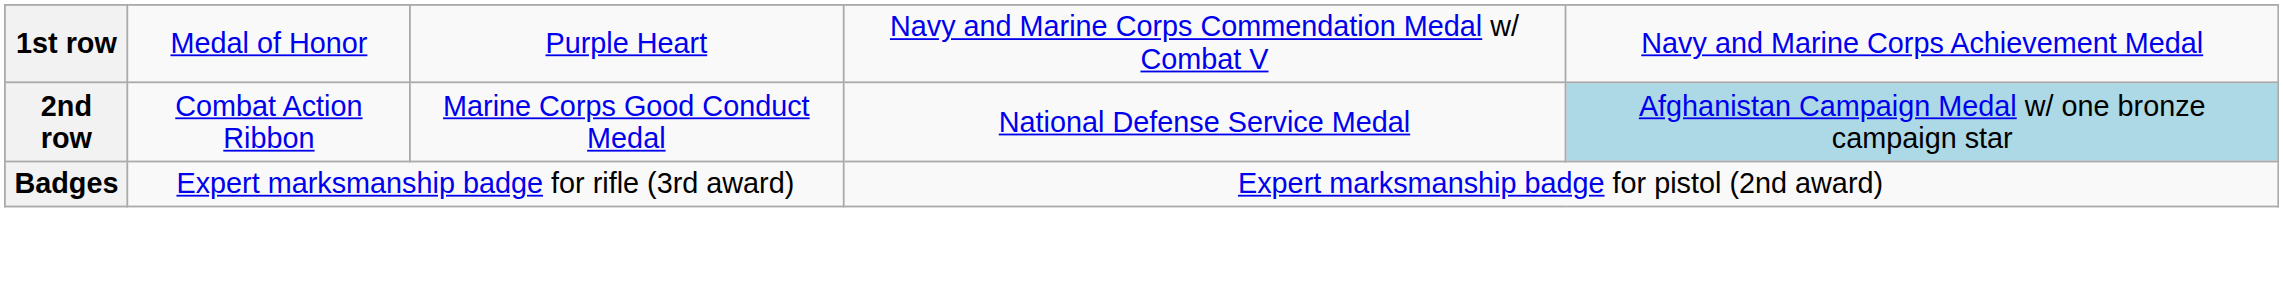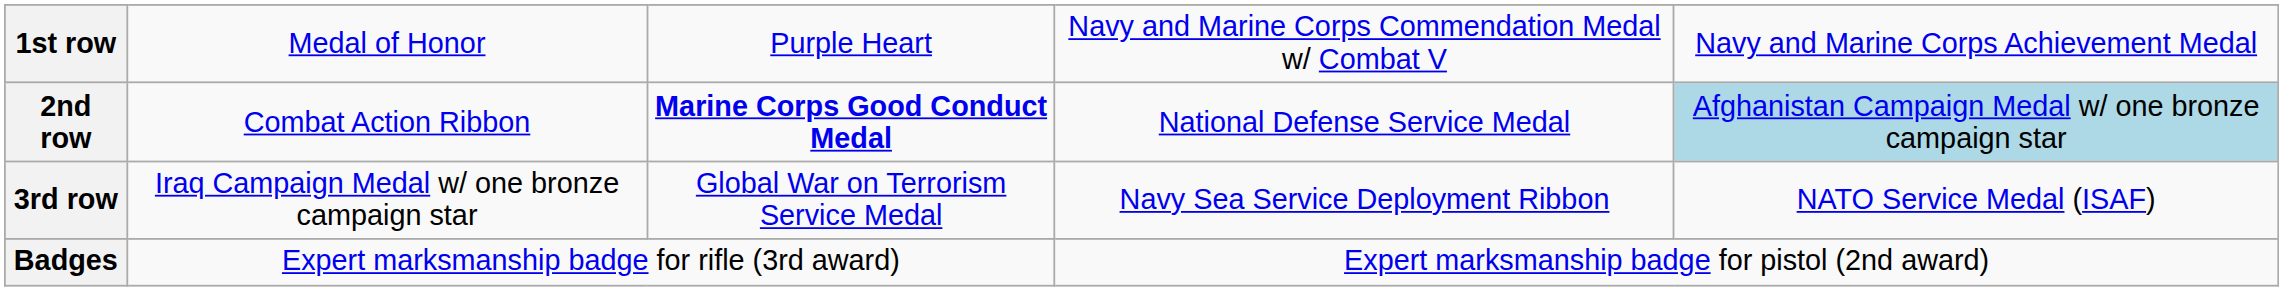2nd row | column 3: normal -> bold
+ row: 3rd row | Iraq Campaign Medal w/ one bronze campaign star | Global War on Terrorism Service Medal | Navy Sea Service Deployment Ribbon | NATO Service Medal (ISAF)
